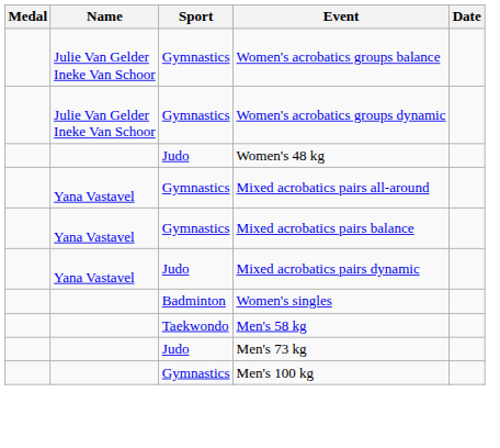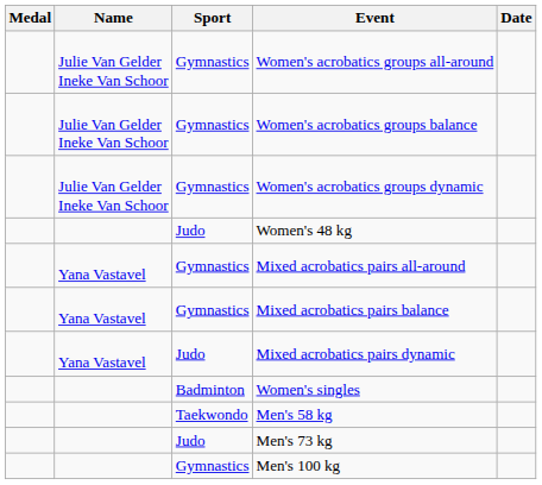+ row: Julie Van Gelder Ineke Van Schoor | Gymnastics | Women's acrobatics groups all-around
